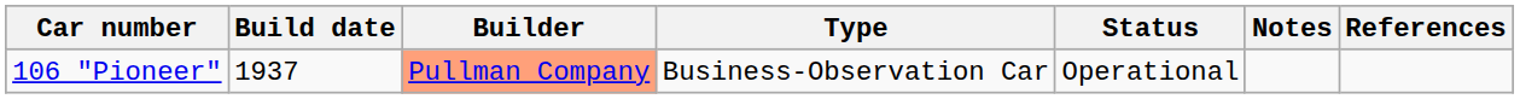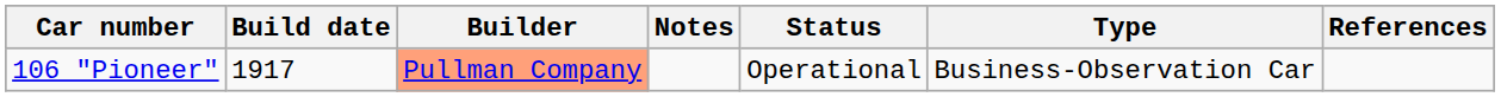columns swapped: Type <-> Notes
106 "Pioneer" | Build date: 1937 -> 1917
